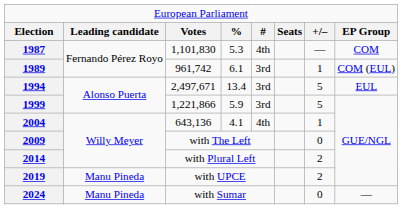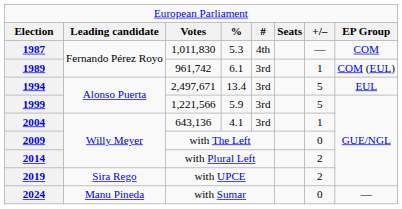1987 | column 3: 1,101,830 -> 1,011,830
1999 | column 3: 1,221,866 -> 1,221,566
2004 | column 5: 4th -> 3rd
2019 | column 2: Manu Pineda -> Sira Rego
